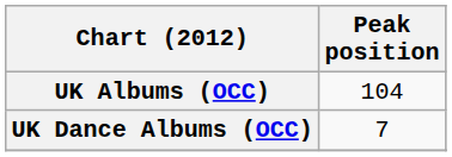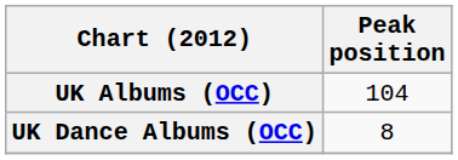UK Dance Albums (OCC) | Peak position: 7 -> 8
